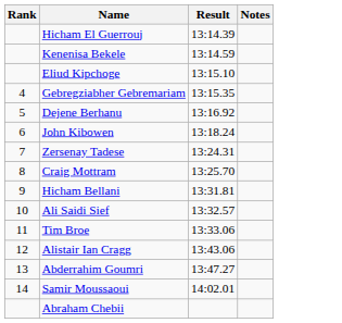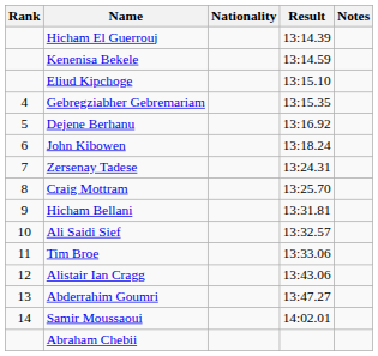+ column: Nationality
